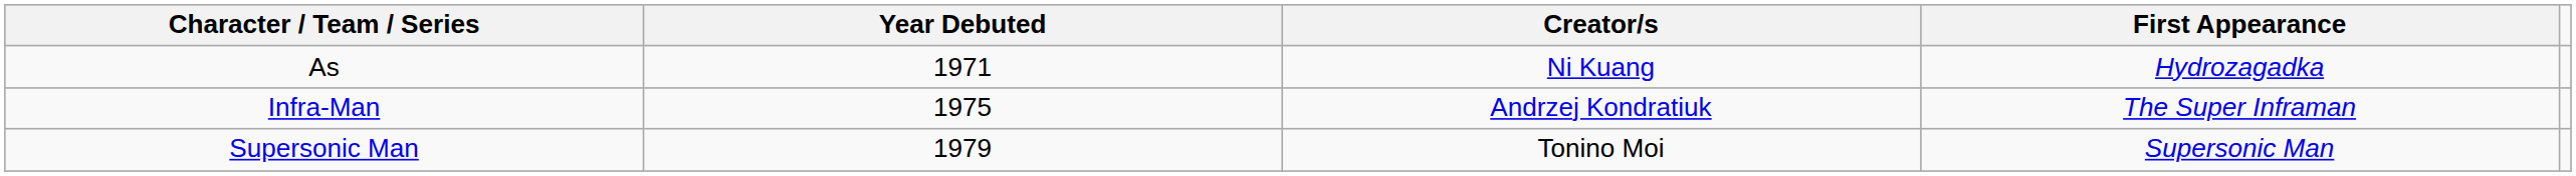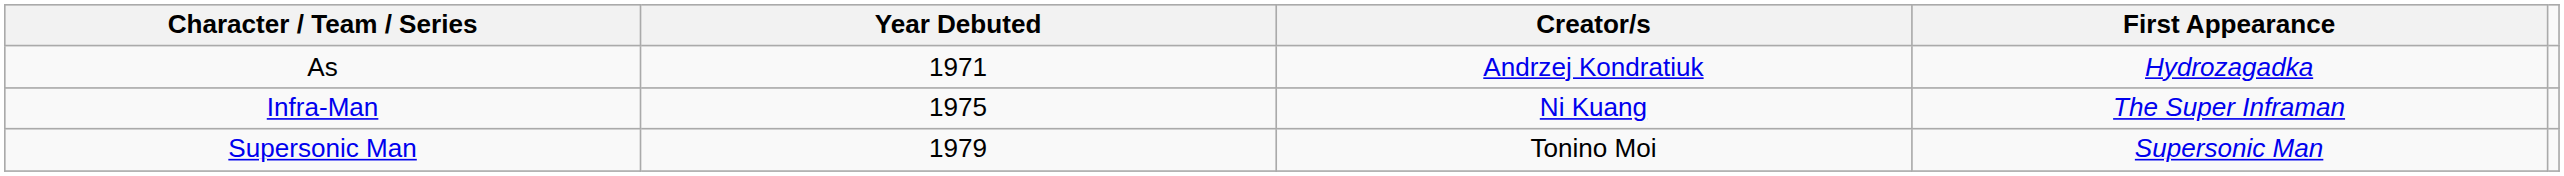As | Creator/s: Ni Kuang -> Andrzej Kondratiuk
Infra-Man | Creator/s: Andrzej Kondratiuk -> Ni Kuang
